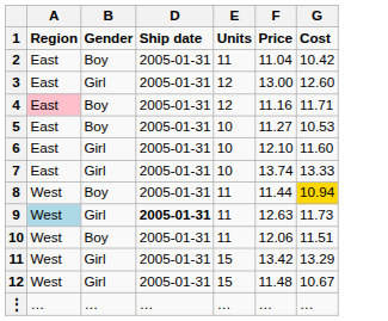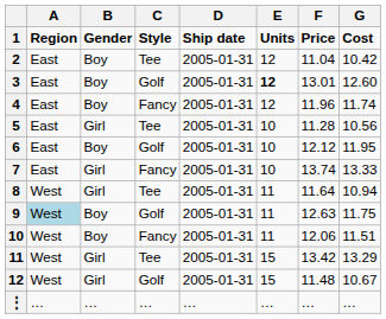+ column: C | Style | Tee | Golf | Fancy | Tee | Golf | Fancy | Tee | Golf | Fancy | Tee | Golf | …
2 | E: 11 -> 12
3 | B: Girl -> Boy
3 | E: normal -> bold
3 | F: 13.00 -> 13.01
4 | A: pink background -> no background
4 | F: 11.16 -> 11.96
4 | G: 11.71 -> 11.74
5 | B: Boy -> Girl
5 | F: 11.27 -> 11.28
5 | G: 10.53 -> 10.56
6 | B: Girl -> Boy
6 | F: 12.10 -> 12.12
6 | G: 11.60 -> 11.95
8 | B: Boy -> Girl
8 | F: 11.44 -> 11.64
8 | G: gold background -> no background
9 | B: Girl -> Boy
9 | D: bold -> normal
9 | G: 11.73 -> 11.75
